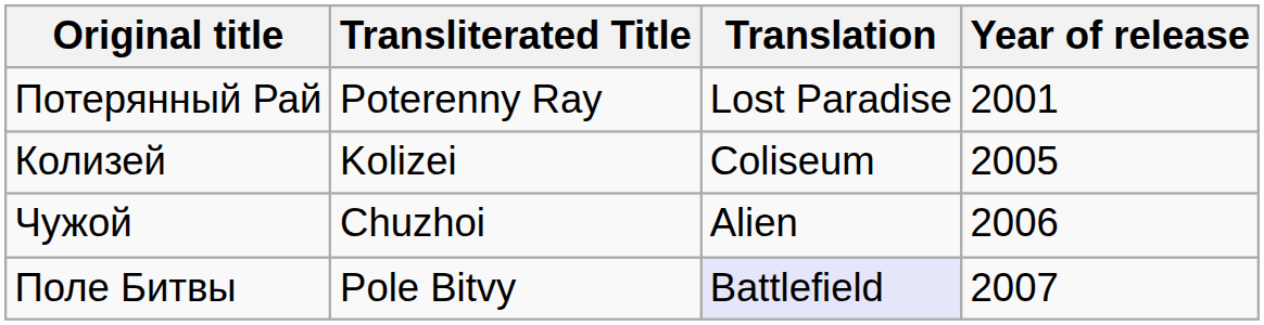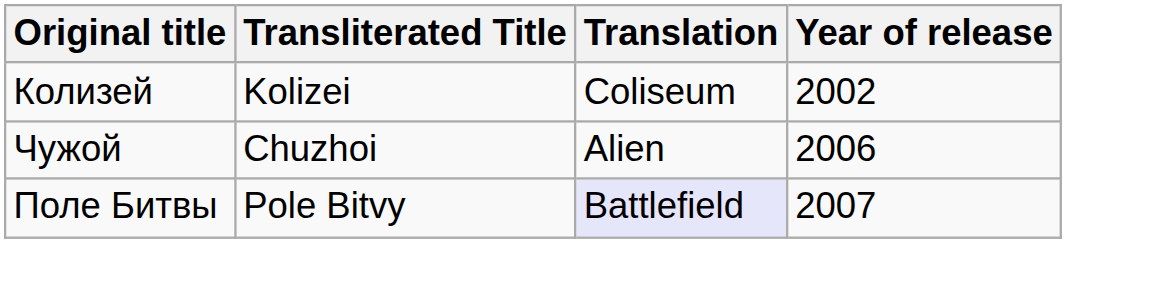- row: Потерянный Рай | Poterenny Ray | Lost Paradise | 2001
Колизей | Year of release: 2005 -> 2002
